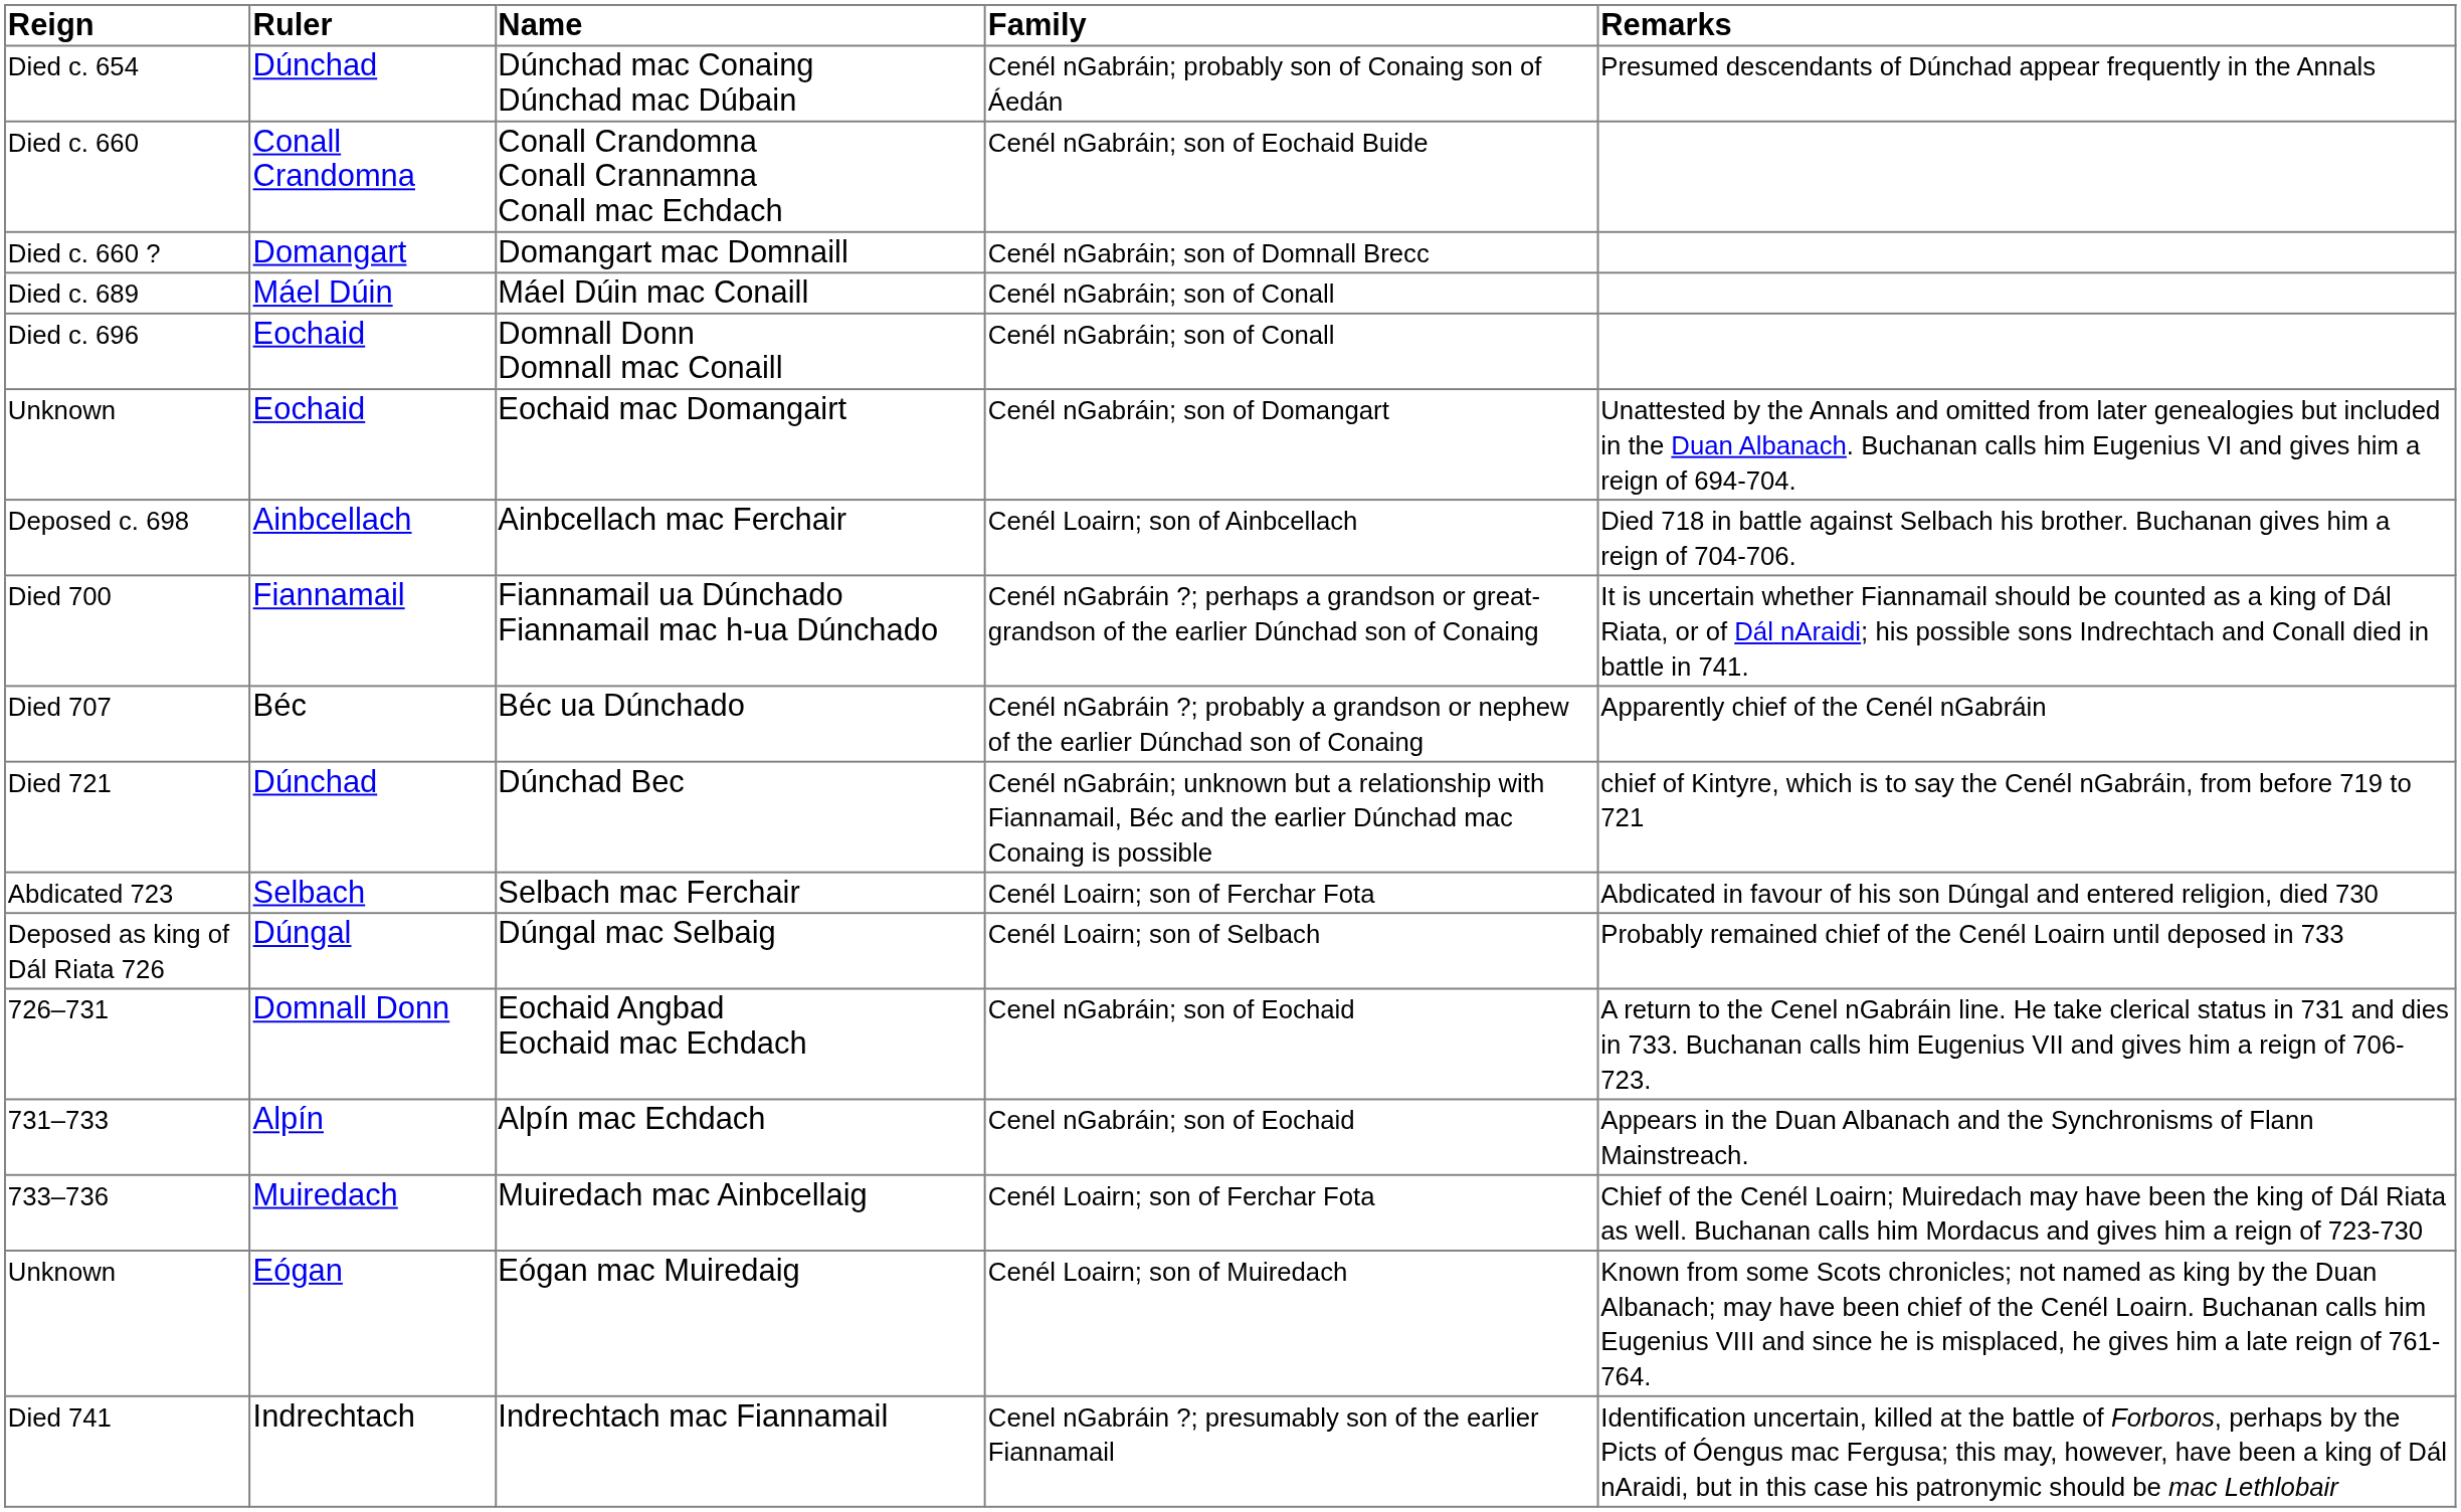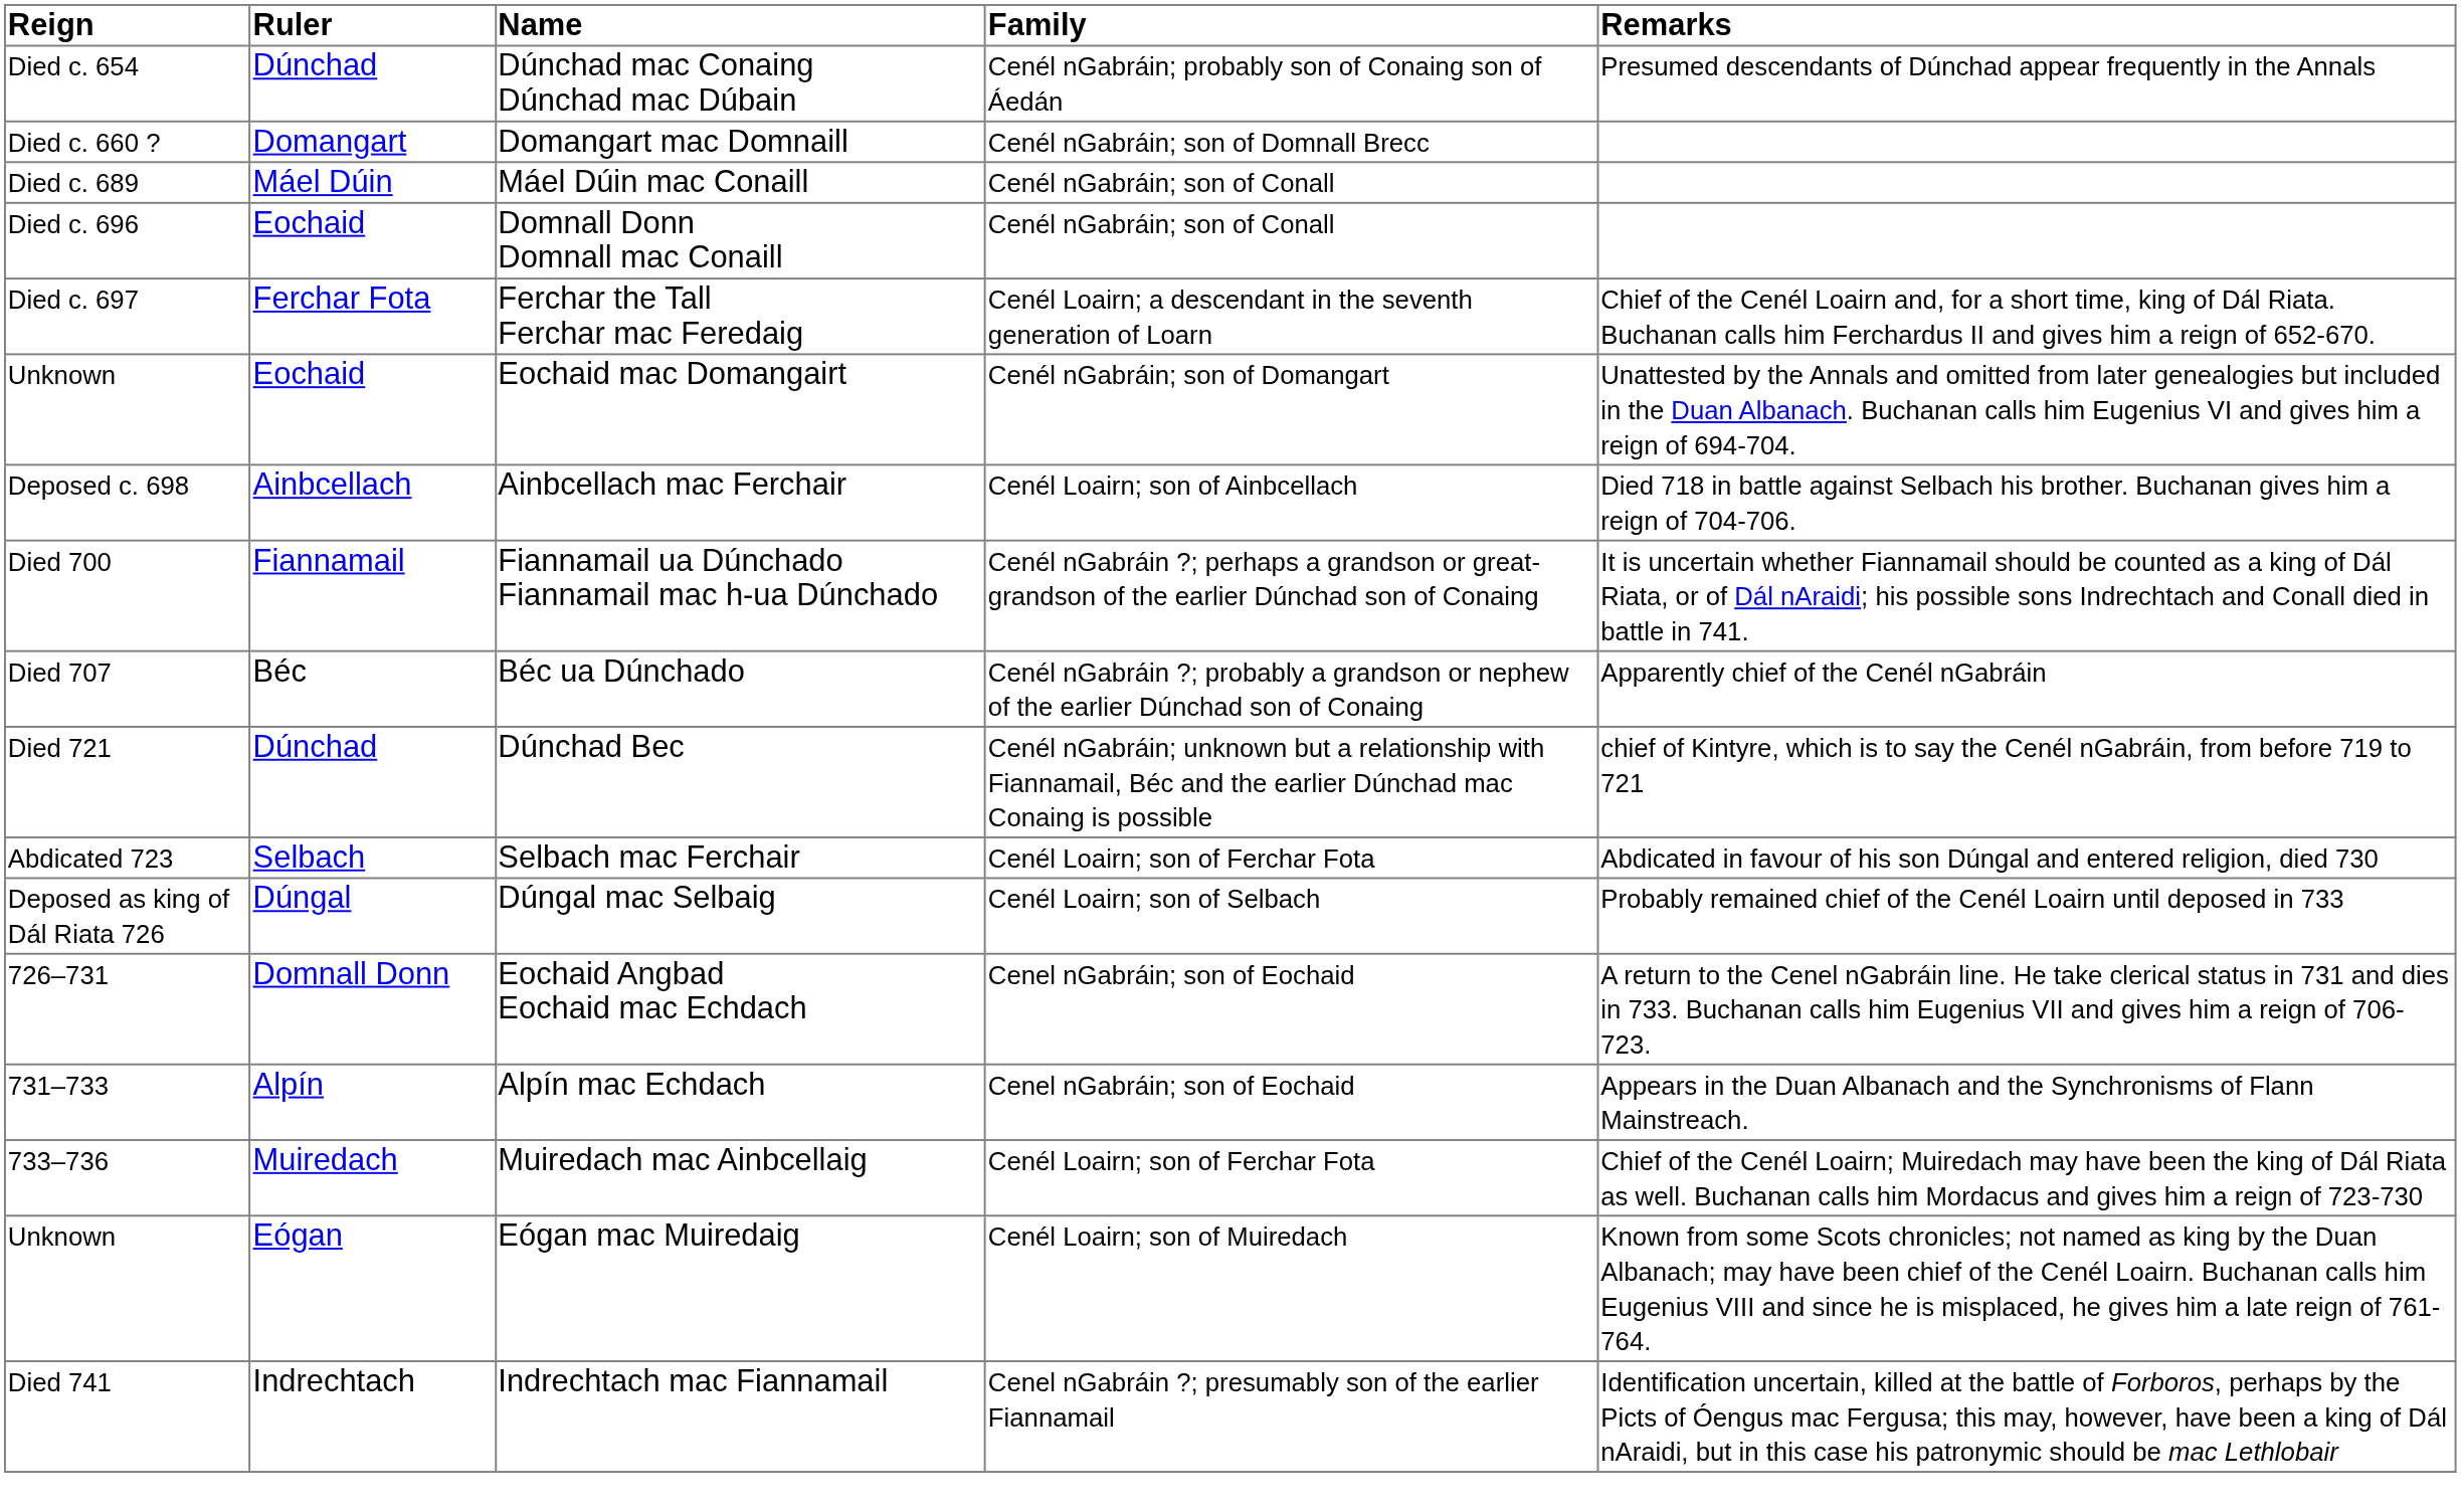- row: Died c. 660 | Conall Crandomna | Conall Crandomna Conall Crannamna Conall mac Echdach | Cenél nGabráin; son of Eochaid Buide
+ row: Died c. 697 | Ferchar Fota | Ferchar the Tall Ferchar mac Feredaig | Cenél Loairn; a descendant in the seventh generation of Loarn | Chief of the Cenél Loairn and, for a short time, king of Dál Riata. Buchanan calls him Ferchardus II and gives him a reign of 652-670.
